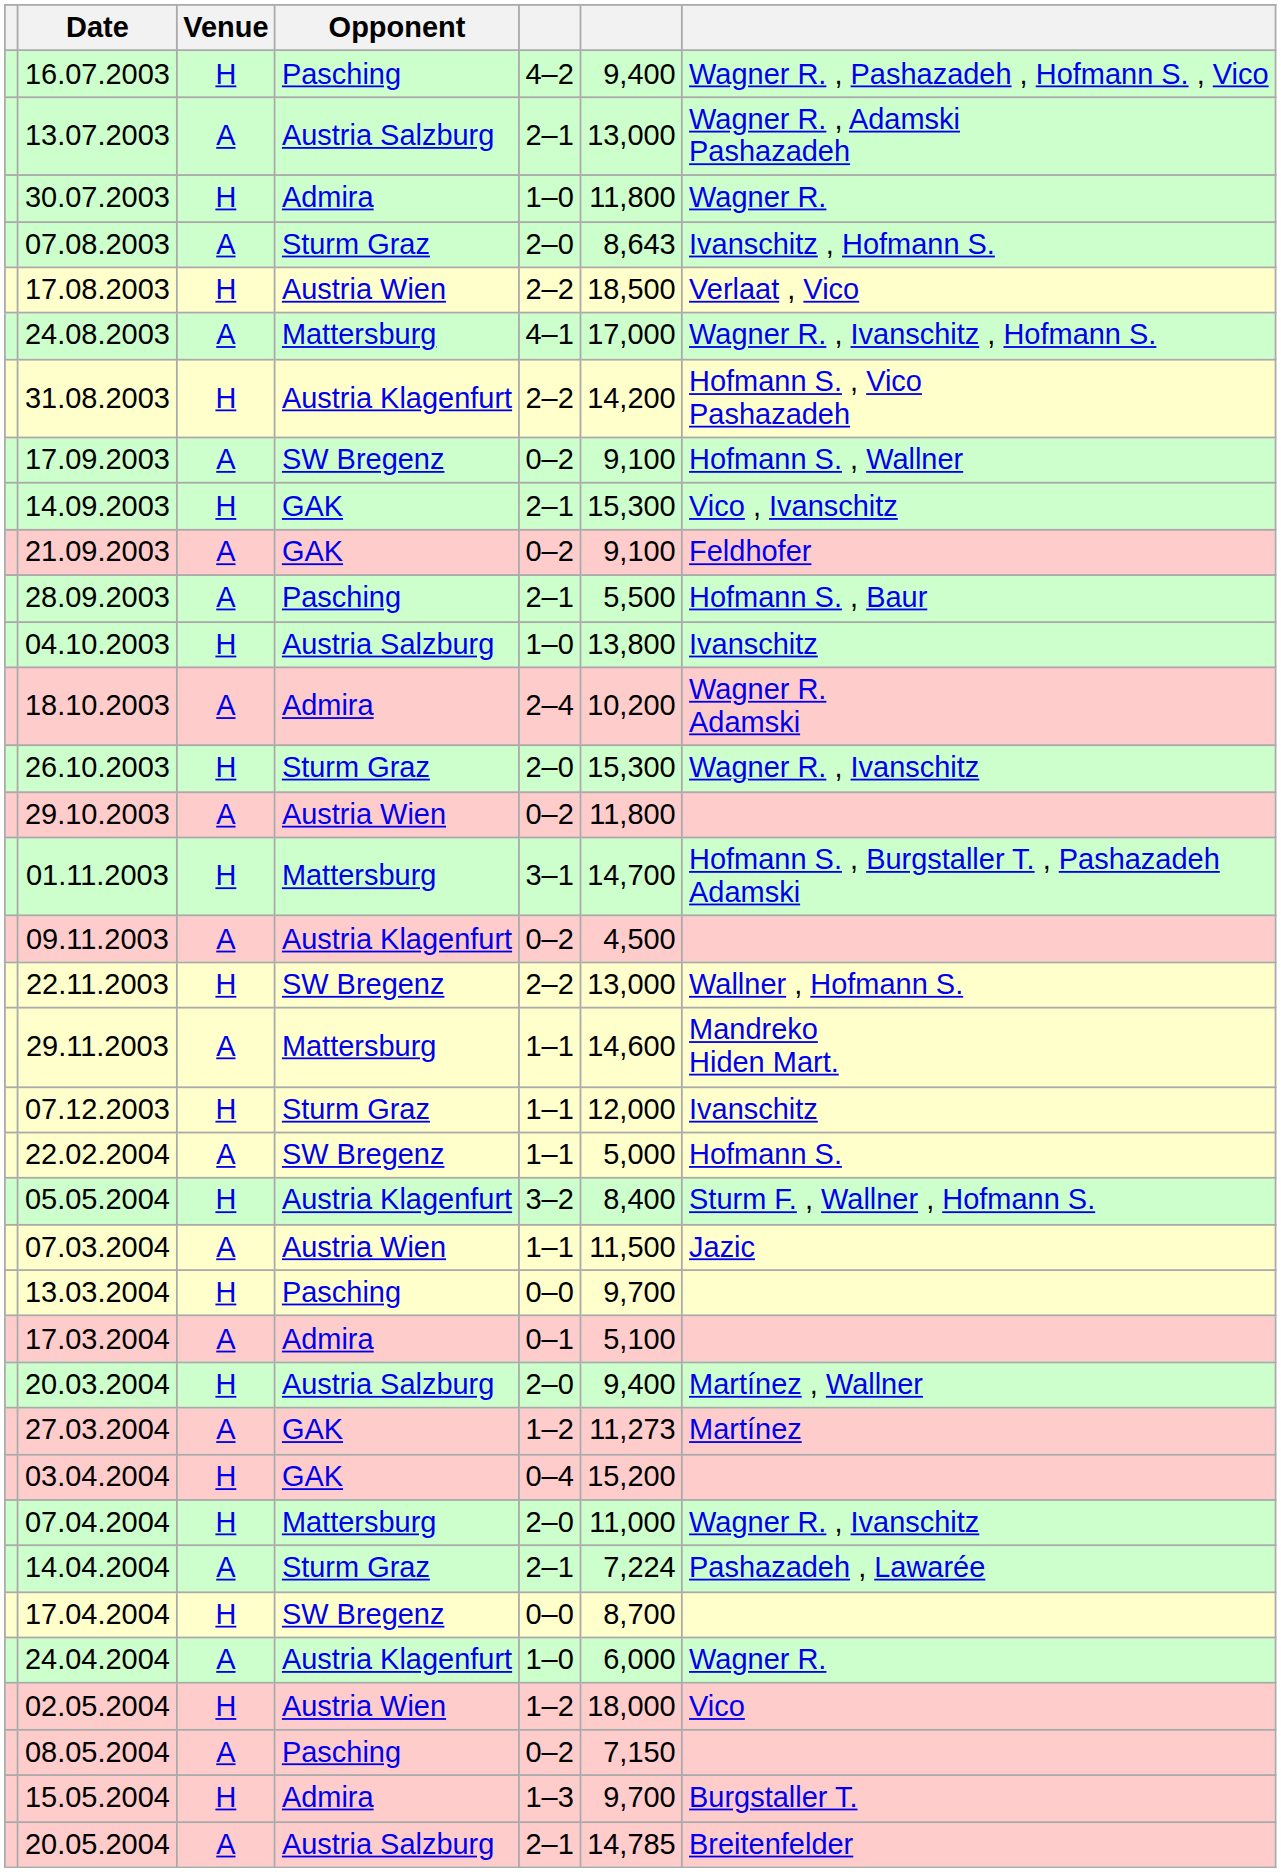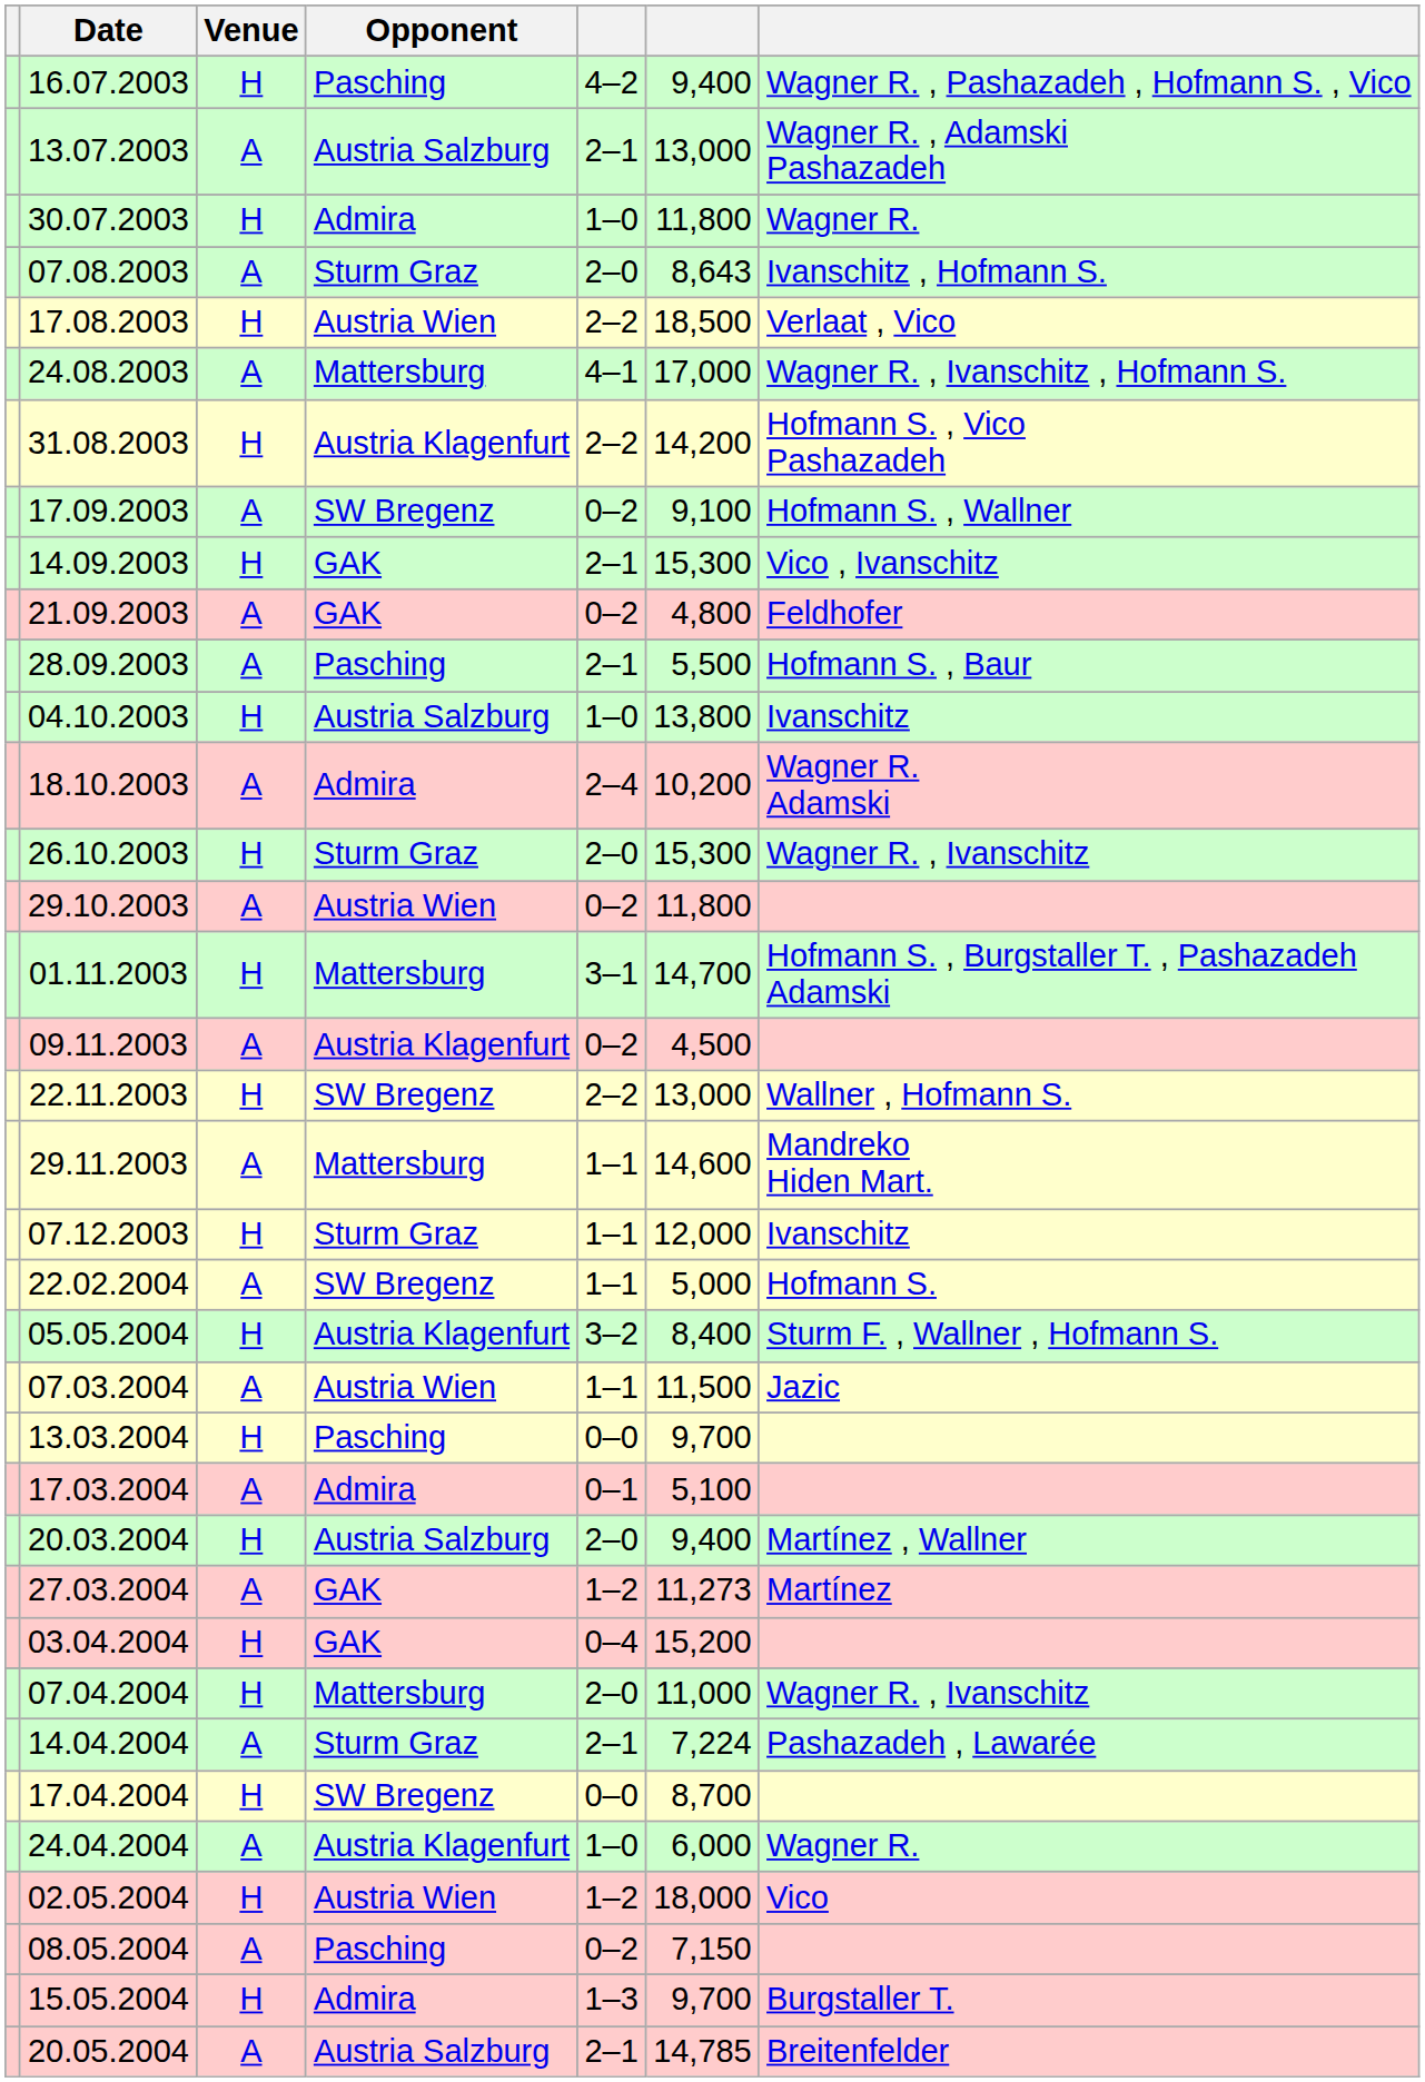21.09.2003 | column 6: 9,100 -> 4,800
